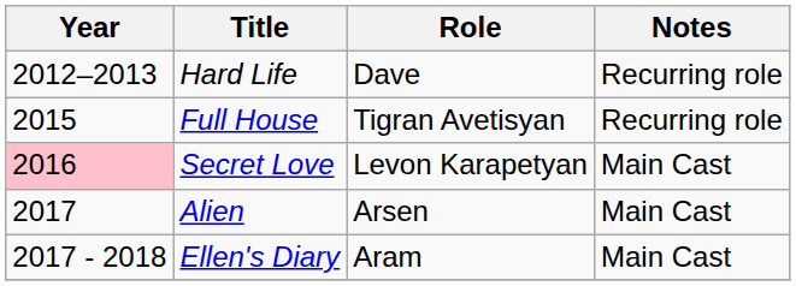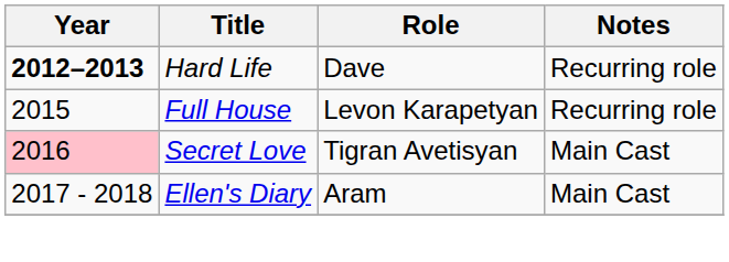Hard Life | Year: normal -> bold
Full House | Role: Tigran Avetisyan -> Levon Karapetyan
Secret Love | Role: Levon Karapetyan -> Tigran Avetisyan
- row: 2017 | Alien | Arsen | Main Cast
